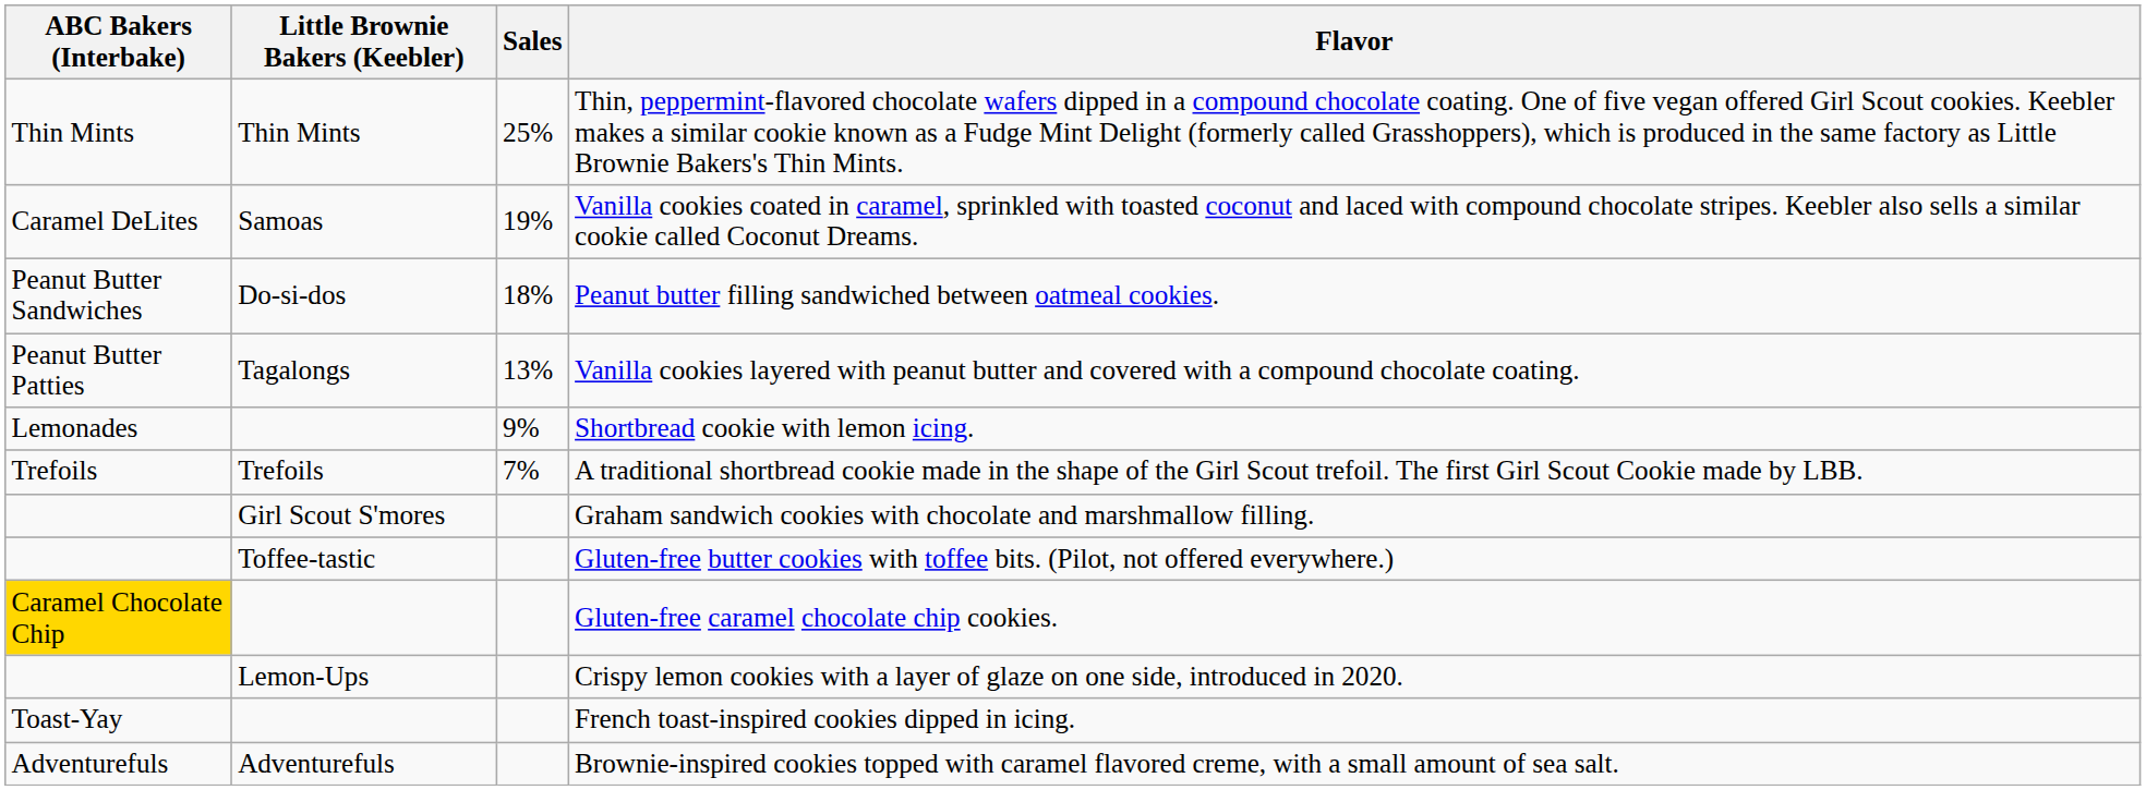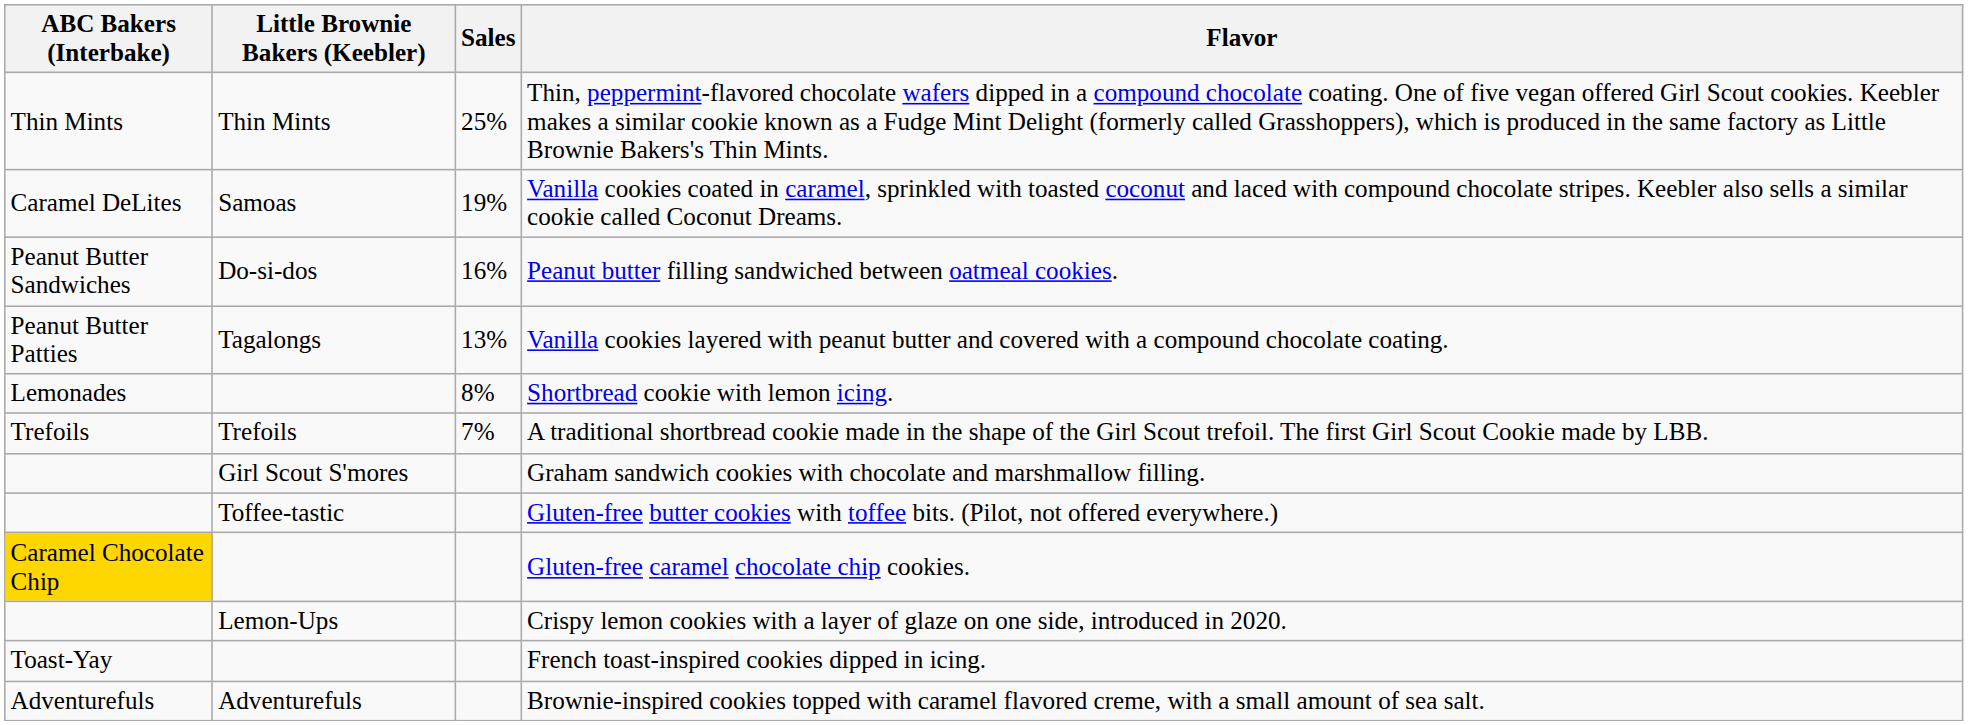Peanut butter filling sandwiched between oatmeal cookies. | Sales: 18% -> 16%
Shortbread cookie with lemon icing. | Sales: 9% -> 8%
